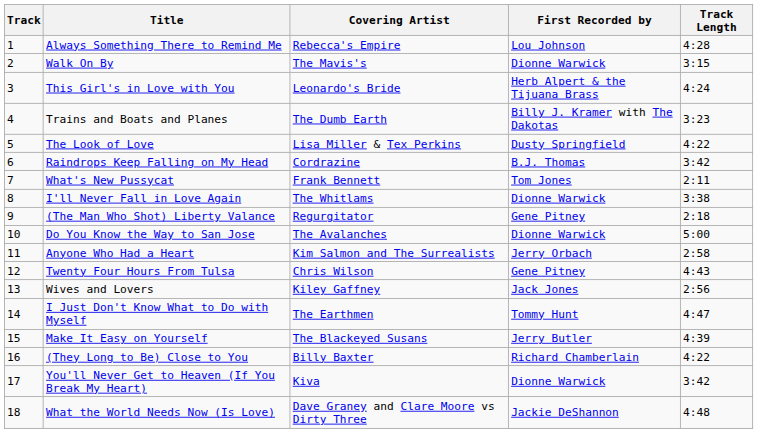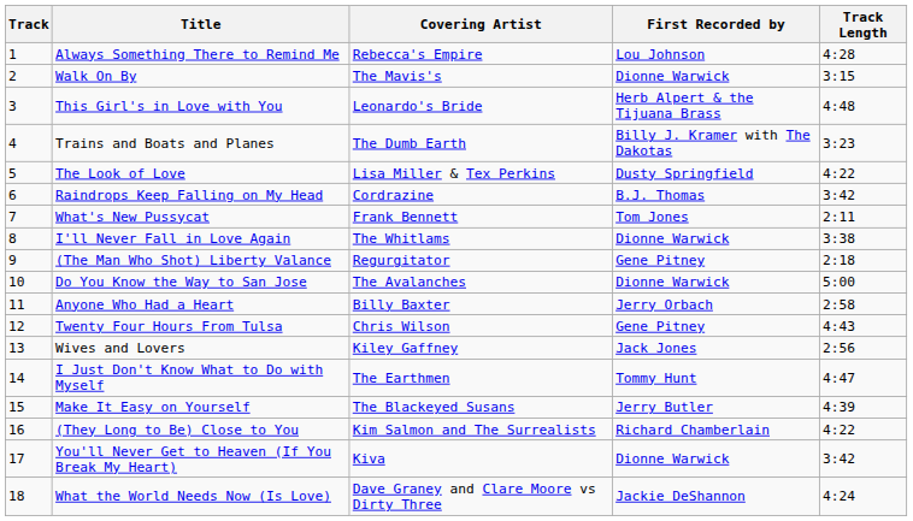This Girl's in Love with You | Track Length: 4:24 -> 4:48
Anyone Who Had a Heart | Covering Artist: Kim Salmon and The Surrealists -> Billy Baxter
(They Long to Be) Close to You | Covering Artist: Billy Baxter -> Kim Salmon and The Surrealists
What the World Needs Now (Is Love) | Track Length: 4:48 -> 4:24
